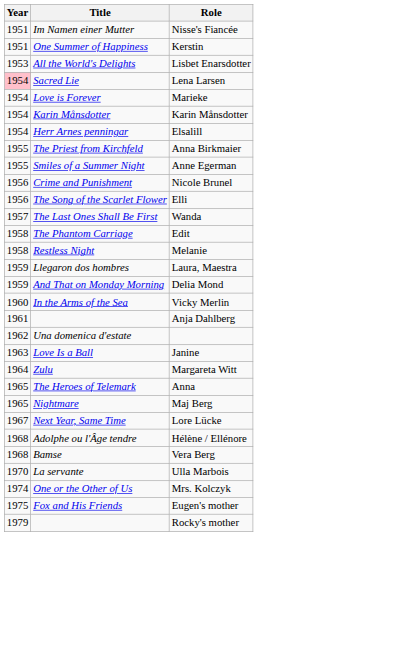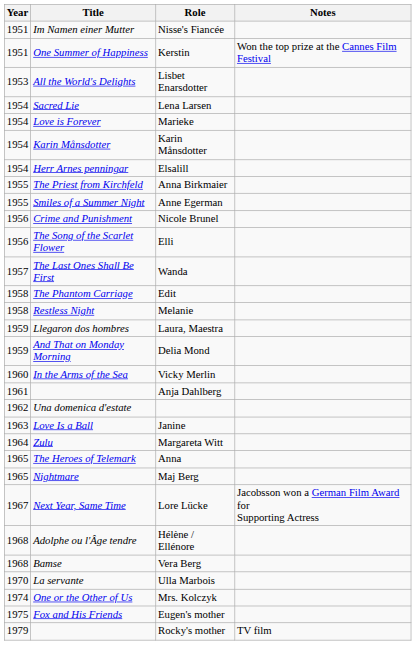+ column: Notes | Won the top prize at the Cannes Film Festival | Jacobsson won a German Film Award for Supporting Actress | TV film
Lena Larsen | Year: pink background -> no background
